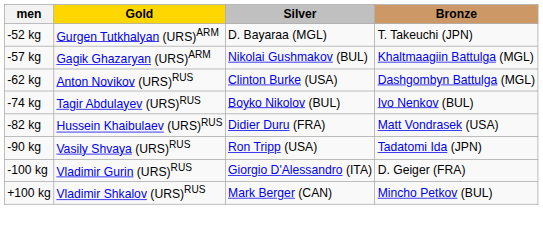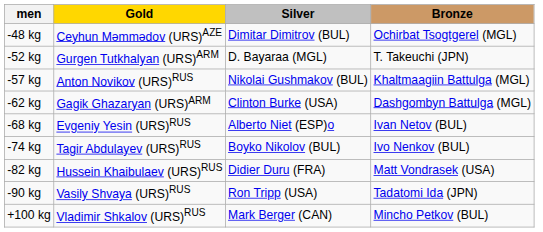+ row: -48 kg | Ceyhun Məmmədov (URS)AZE | Dimitar Dimitrov (BUL) | Ochirbat Tsogtgerel (MGL)
-57 kg | Gold: Gagik Ghazaryan (URS)ARM -> Anton Novikov (URS)RUS
-62 kg | Gold: Anton Novikov (URS)RUS -> Gagik Ghazaryan (URS)ARM
+ row: -68 kg | Evgeniy Yesin (URS)RUS | Alberto Niet (ESP)o | Ivan Netov (BUL)
- row: -100 kg | Vladimir Gurin (URS)RUS | Giorgio D'Alessandro (ITA) | D. Geiger (FRA)
